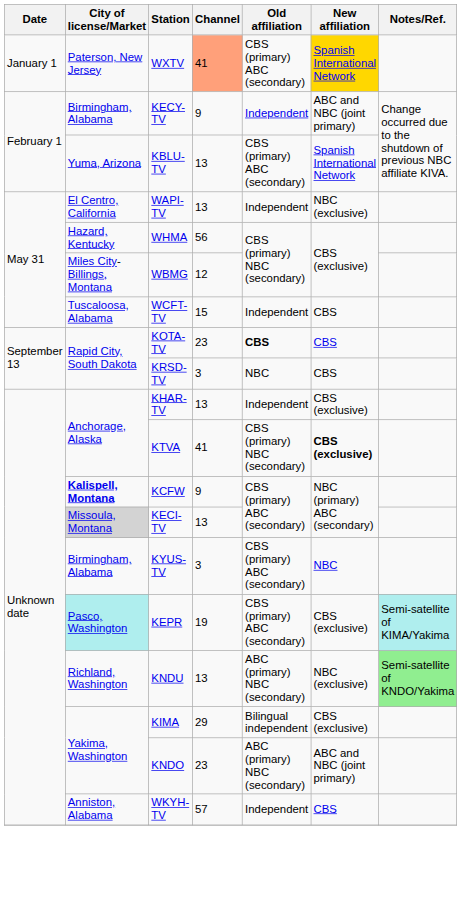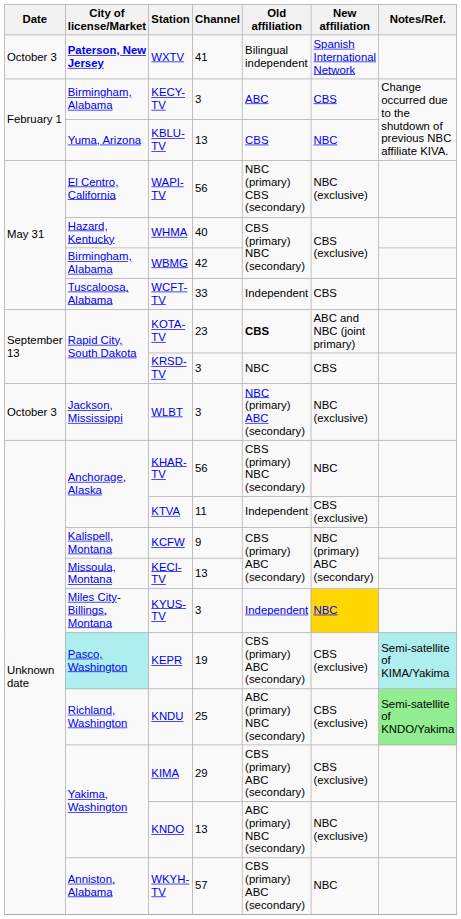WXTV | Date: January 1 -> October 3
WXTV | City of license/Market: normal -> bold
WXTV | Channel: lightsalmon background -> no background
WXTV | Old affiliation: CBS (primary) ABC (secondary) -> Bilingual independent
WXTV | New affiliation: gold background -> no background
KECY-TV | Channel: 9 -> 3
KECY-TV | Old affiliation: Independent -> ABC
KECY-TV | New affiliation: ABC and NBC (joint primary) -> CBS
KBLU-TV | Old affiliation: CBS (primary) ABC (secondary) -> CBS
KBLU-TV | New affiliation: Spanish International Network -> NBC
WAPI-TV | Channel: 13 -> 56
WAPI-TV | Old affiliation: Independent -> NBC (primary) CBS (secondary)
WHMA | Channel: 56 -> 40
WBMG | City of license/Market: Miles City-Billings, Montana -> Birmingham, Alabama
WBMG | Channel: 12 -> 42
WCFT-TV | Channel: 15 -> 33
KOTA-TV | New affiliation: CBS -> ABC and NBC (joint primary)
+ row: October 3 | Jackson, Mississippi | WLBT | 3 | NBC (primary) ABC (secondary) | NBC (exclusive)
KHAR-TV | Channel: 13 -> 56
KHAR-TV | Old affiliation: Independent -> CBS (primary) NBC (secondary)
KHAR-TV | New affiliation: CBS (exclusive) -> NBC
KTVA | Channel: 41 -> 11
KTVA | Old affiliation: CBS (primary) NBC (secondary) -> Independent
KTVA | New affiliation: bold -> normal
KCFW | City of license/Market: bold -> normal
KECI-TV | City of license/Market: lightgrey background -> no background
KYUS-TV | City of license/Market: Birmingham, Alabama -> Miles City-Billings, Montana
KYUS-TV | Old affiliation: CBS (primary) ABC (secondary) -> Independent
KYUS-TV | New affiliation: no background -> gold background
KNDU | Channel: 13 -> 25
KNDU | New affiliation: NBC (exclusive) -> CBS (exclusive)
KIMA | Old affiliation: Bilingual independent -> CBS (primary) ABC (secondary)
KNDO | Channel: 23 -> 13
KNDO | New affiliation: ABC and NBC (joint primary) -> NBC (exclusive)
WKYH-TV | Old affiliation: Independent -> CBS (primary) ABC (secondary)
WKYH-TV | New affiliation: CBS -> NBC
